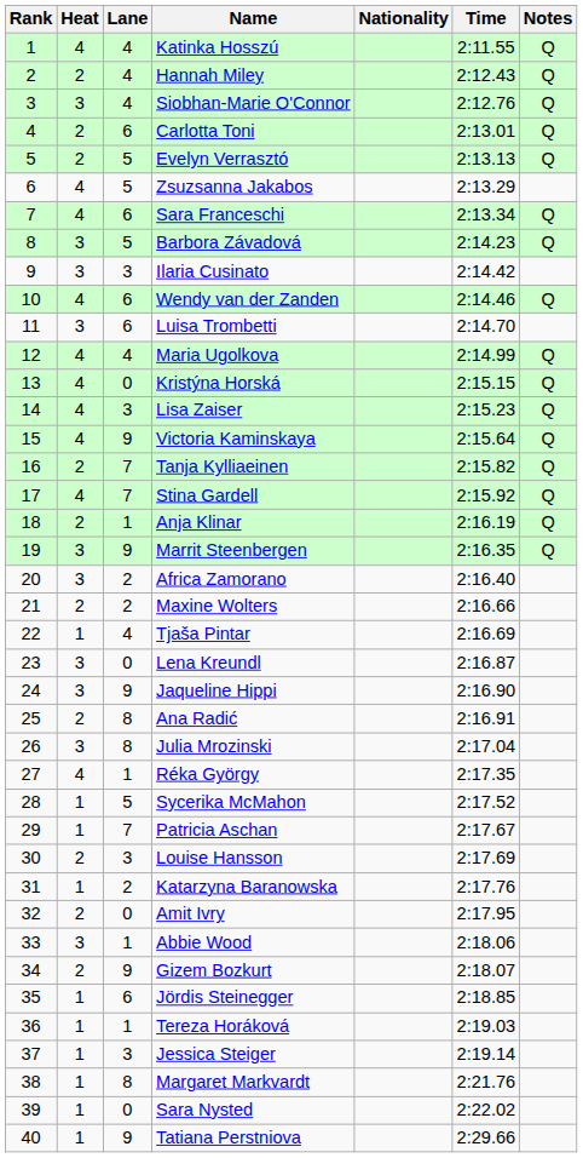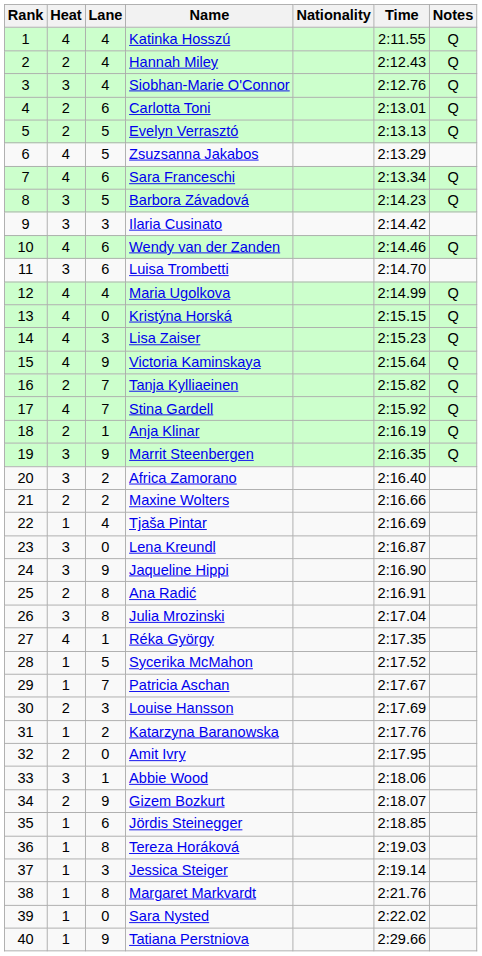Tereza Horáková | Lane: 1 -> 8
